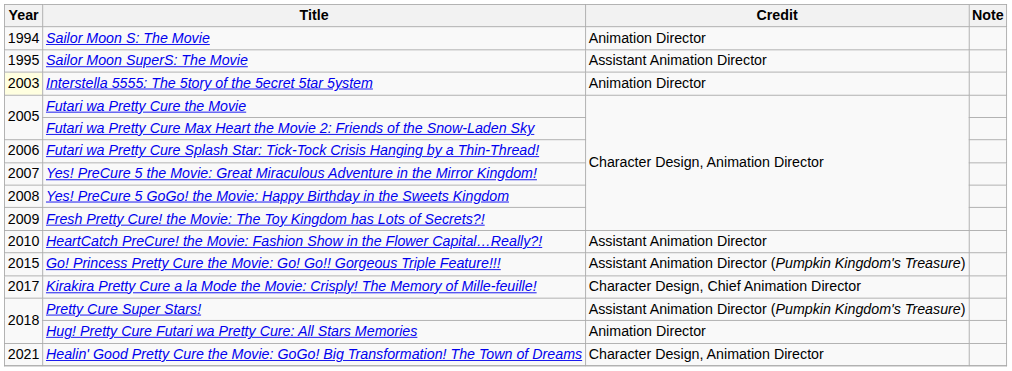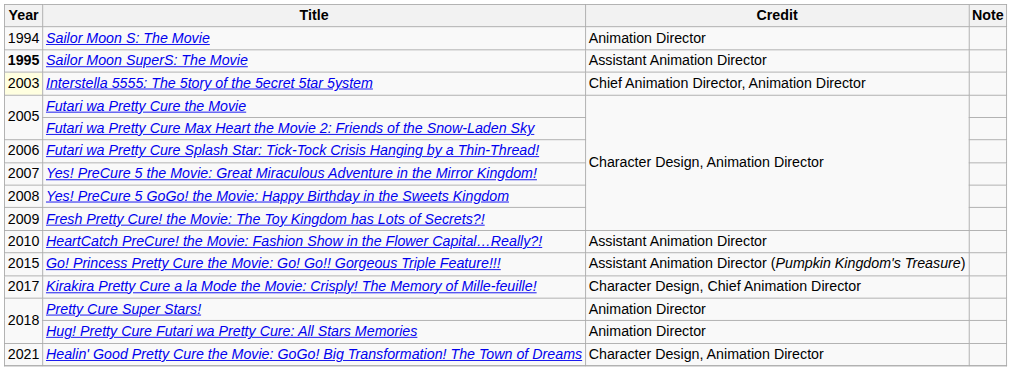Sailor Moon SuperS: The Movie | Year: normal -> bold
Interstella 5555: The 5tory of the 5ecret 5tar 5ystem | Credit: Animation Director -> Chief Animation Director, Animation Director
Pretty Cure Super Stars! | Credit: Assistant Animation Director (Pumpkin Kingdom's Treasure) -> Animation Director
